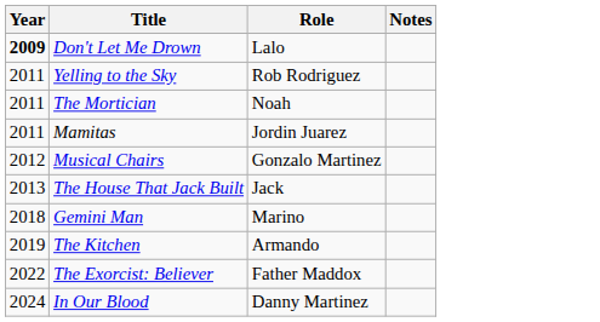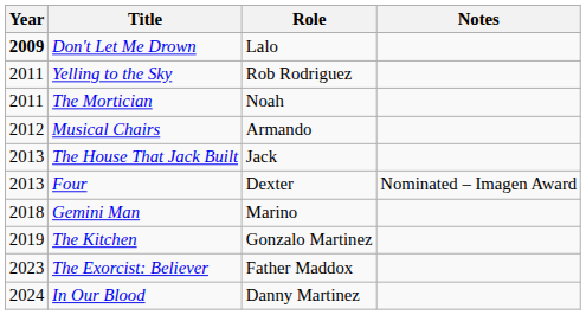- row: 2011 | Mamitas | Jordin Juarez
Musical Chairs | Role: Gonzalo Martinez -> Armando
+ row: 2013 | Four | Dexter | Nominated – Imagen Award
The Kitchen | Role: Armando -> Gonzalo Martinez
The Exorcist: Believer | Year: 2022 -> 2023
